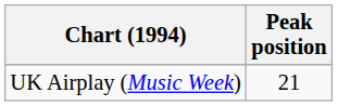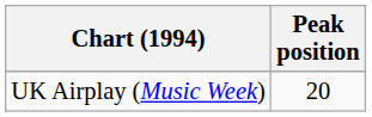UK Airplay (Music Week) | Peak position: 21 -> 20
